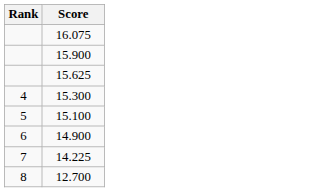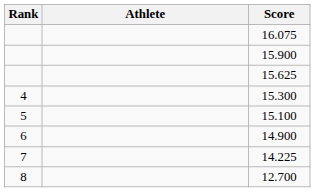+ column: Athlete
